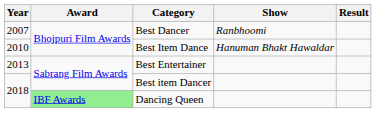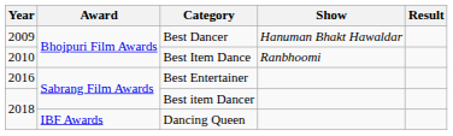Best Dancer | Year: 2007 -> 2009
Best Dancer | Show: Ranbhoomi -> Hanuman Bhakt Hawaldar
Best Item Dance | Show: Hanuman Bhakt Hawaldar -> Ranbhoomi
Best Entertainer | Year: 2013 -> 2016
Dancing Queen | Award: lightgreen background -> no background
